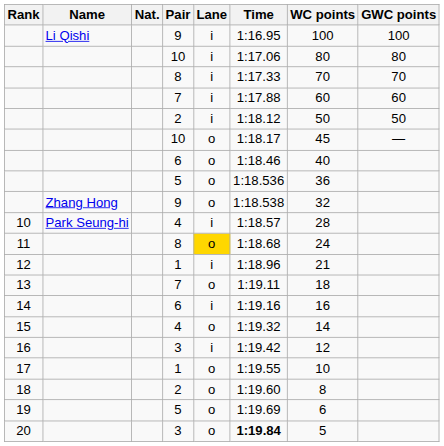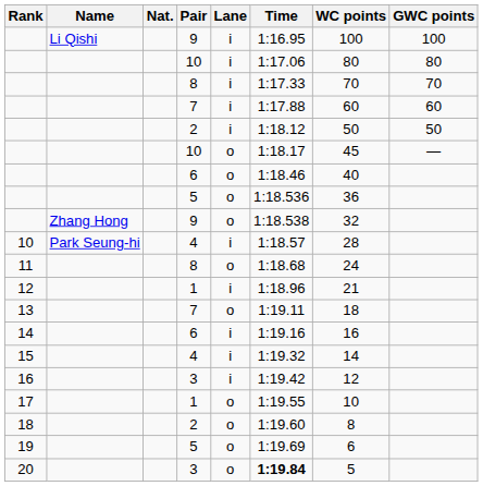11 | Lane: gold background -> no background
15 | Lane: o -> i
